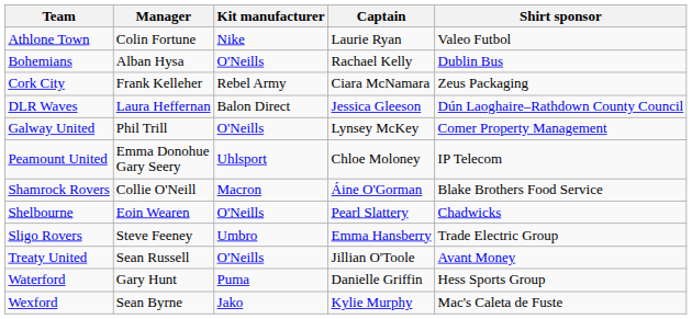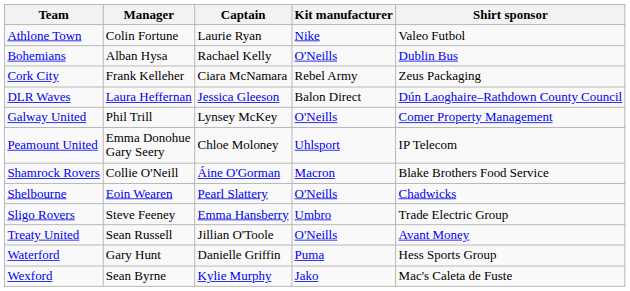columns swapped: Captain <-> Kit manufacturer
